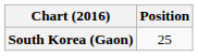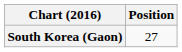South Korea (Gaon) | Position: 25 -> 27
